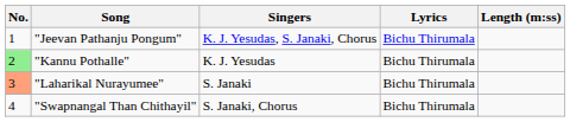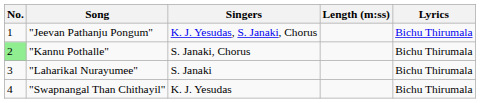columns swapped: Lyrics <-> Length (m:ss)
"Kannu Pothalle" | Singers: K. J. Yesudas -> S. Janaki, Chorus
"Laharikal Nurayumee" | No.: lightsalmon background -> no background
"Swapnangal Than Chithayil" | Singers: S. Janaki, Chorus -> K. J. Yesudas
